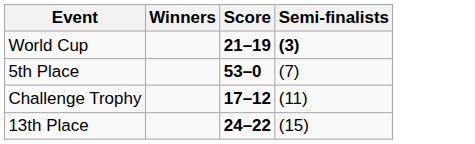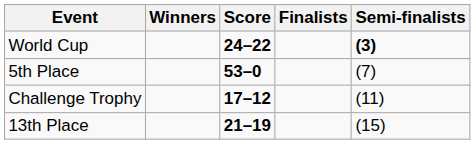+ column: Finalists
World Cup | Score: 21–19 -> 24–22
13th Place | Score: 24–22 -> 21–19
